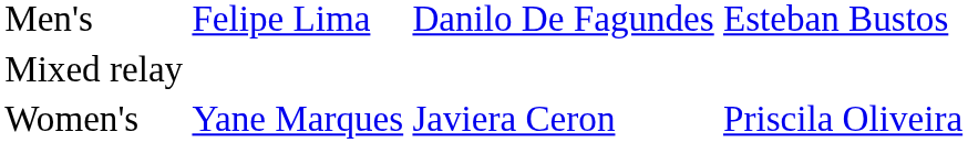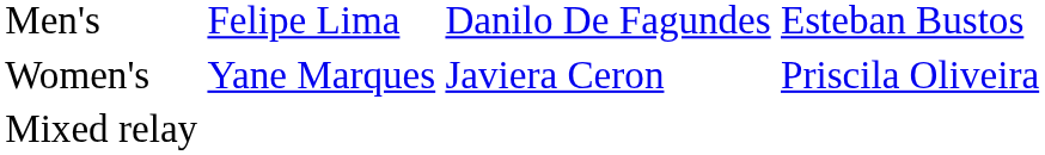rows swapped: Women's <-> Mixed relay
